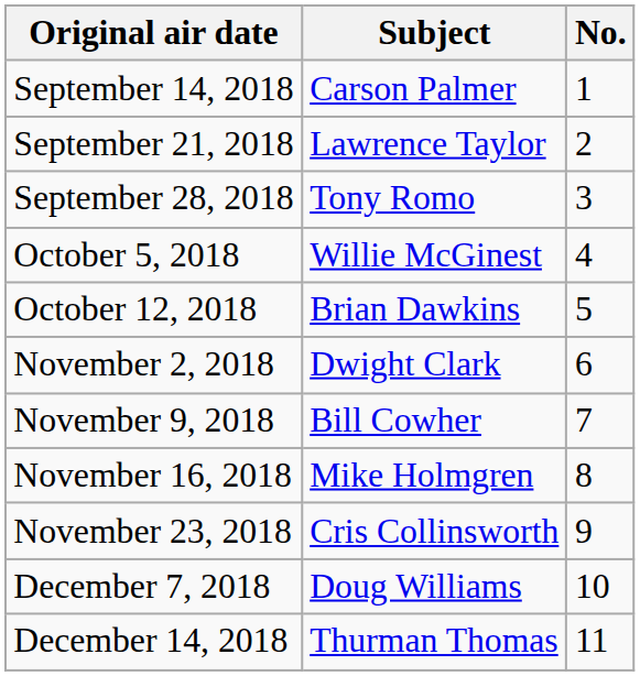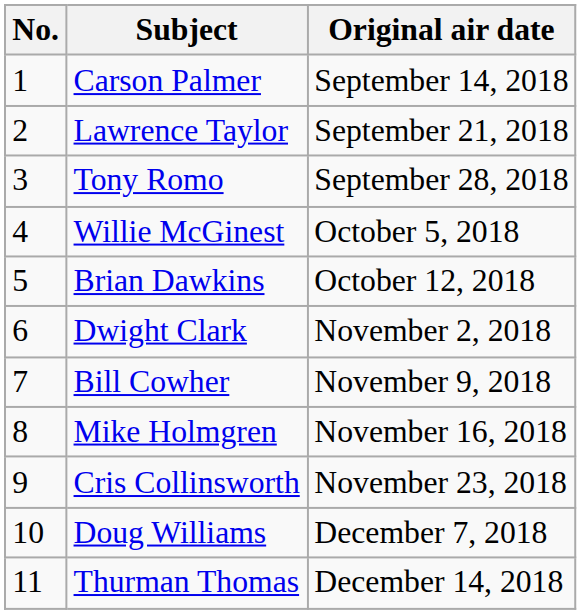columns swapped: No. <-> Original air date
